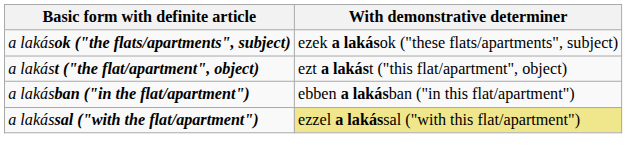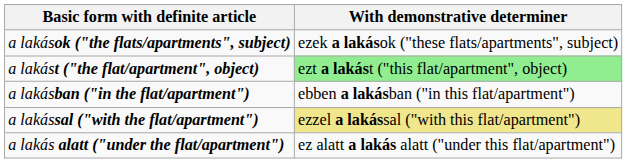a lakást ("the flat/apartment", object) | With demonstrative determiner: no background -> lightgreen background
+ row: a lakás alatt ("under the flat/apartment") | ez alatt a lakás alatt ("under this flat/apartment")
